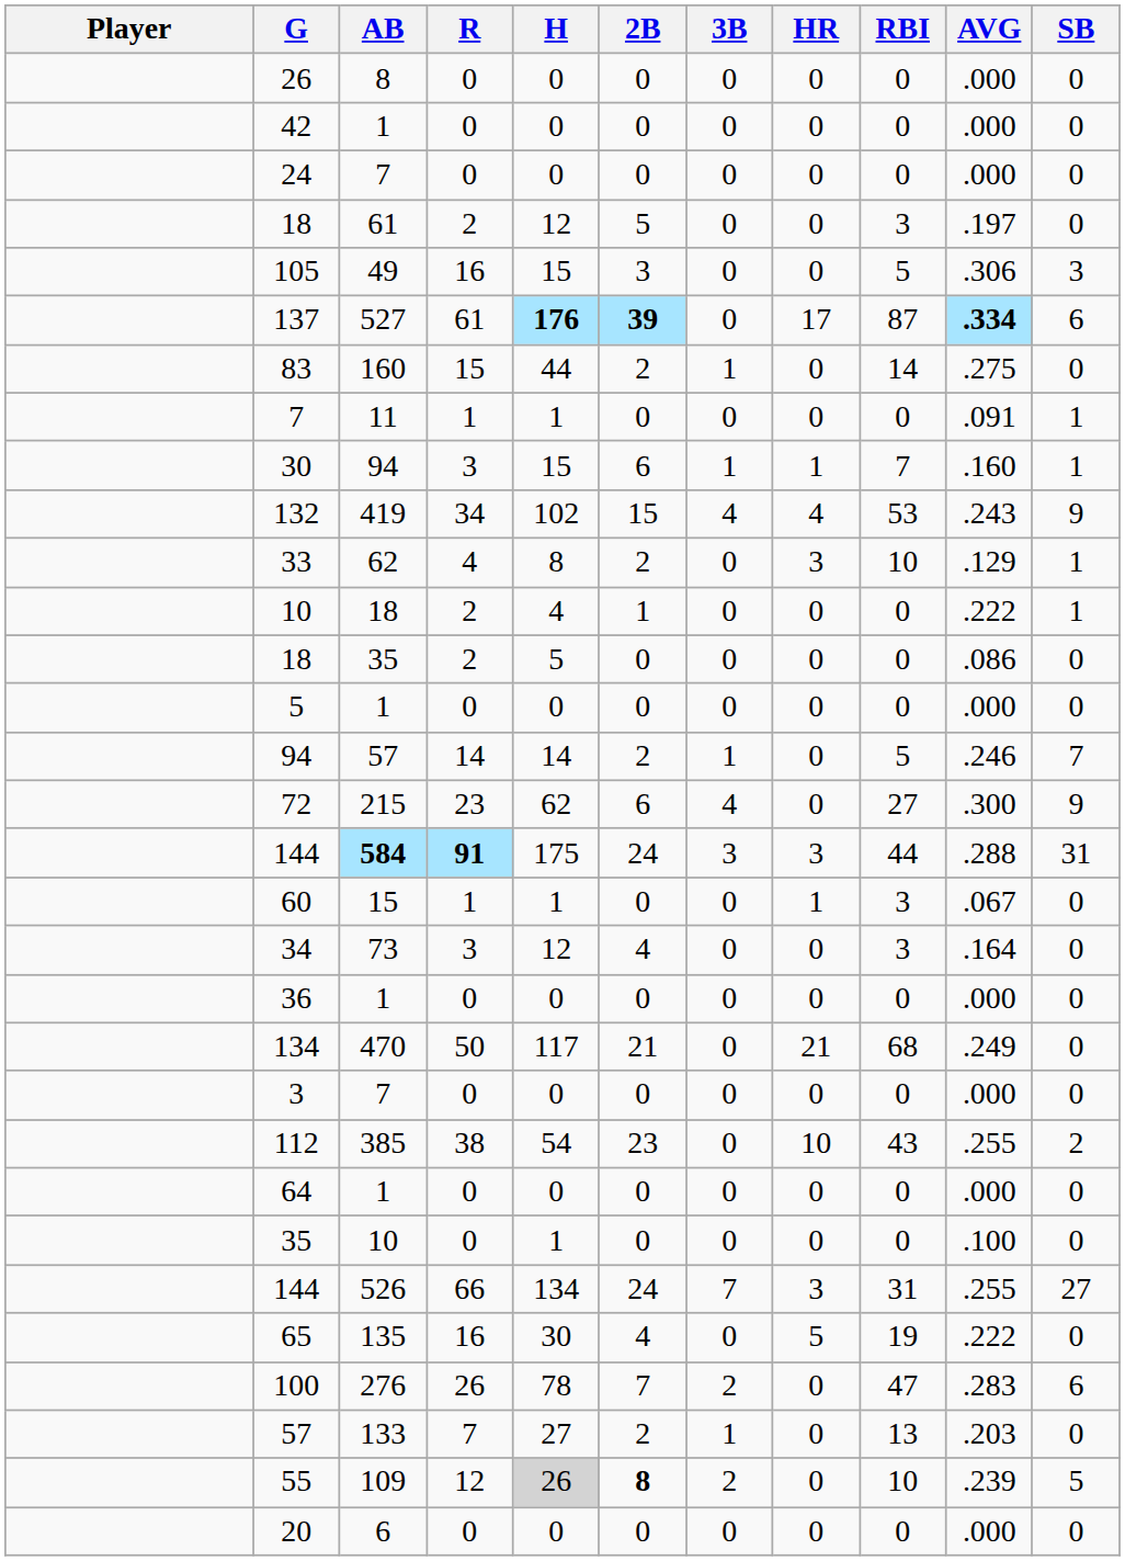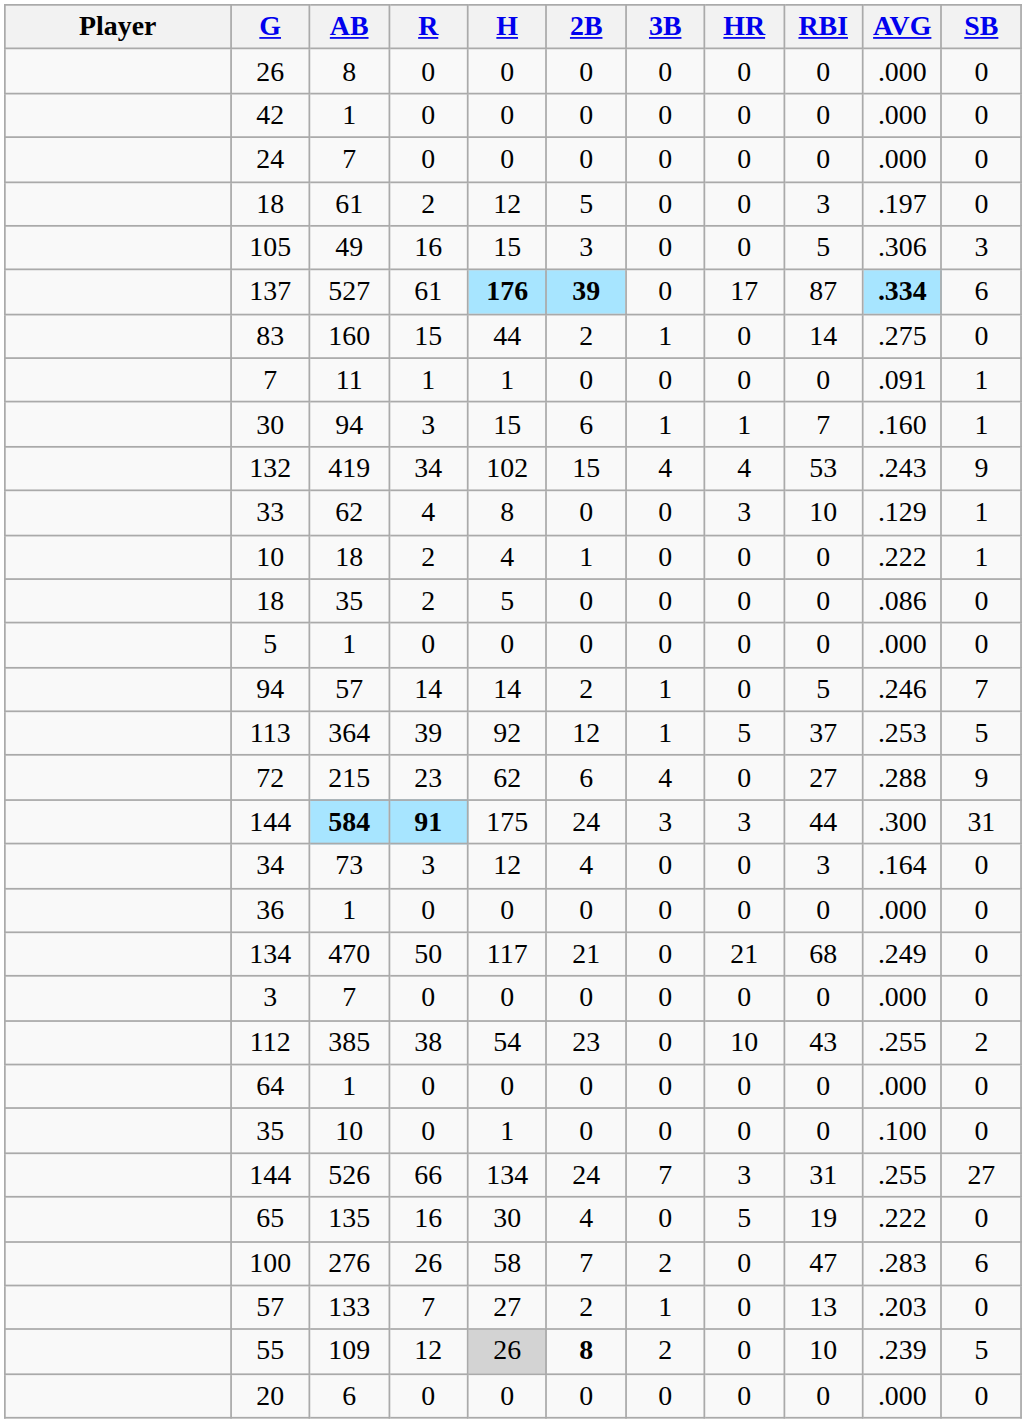33 | 2B: 2 -> 0
+ row: 113 | 364 | 39 | 92 | 12 | 1 | 5 | 37 | .253 | 5
72 | AVG: .300 -> .288
144 / 584 | AVG: .288 -> .300
- row: 60 | 15 | 1 | 1 | 0 | 0 | 1 | 3 | .067 | 0
100 | H: 78 -> 58
